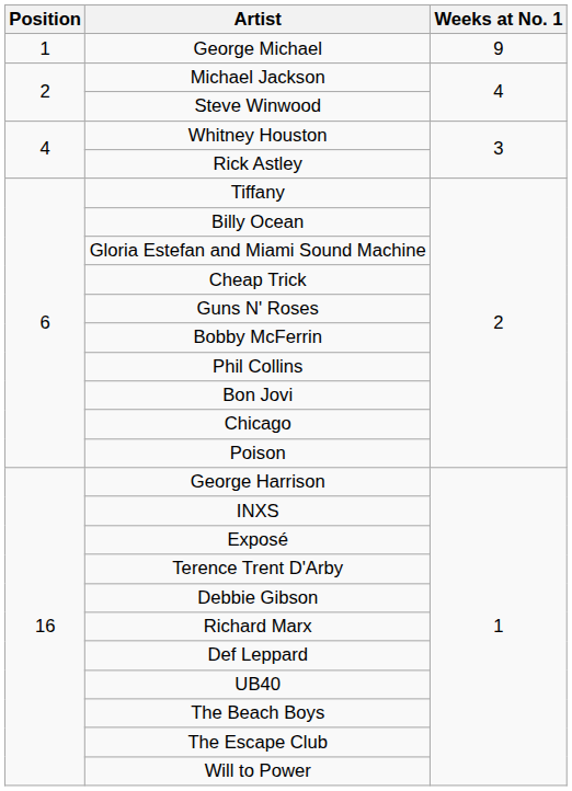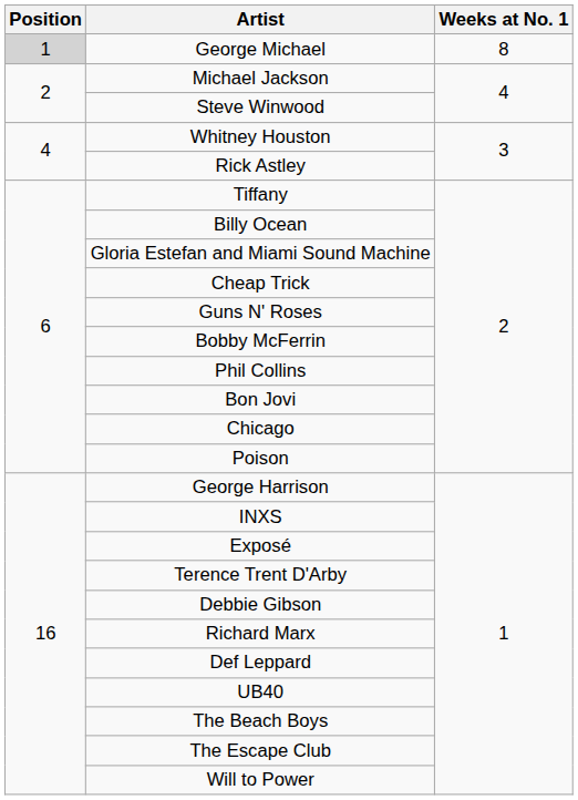George Michael | Position: no background -> lightgrey background
George Michael | Weeks at No. 1: 9 -> 8
